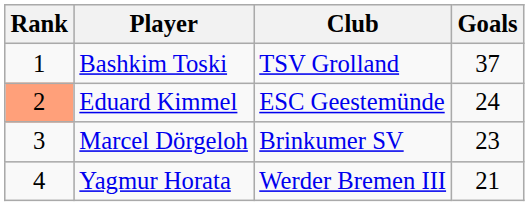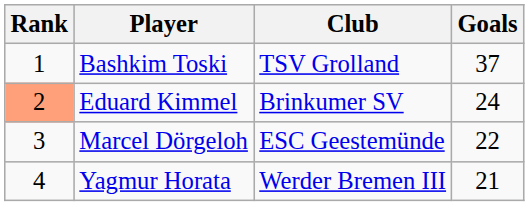Eduard Kimmel | Club: ESC Geestemünde -> Brinkumer SV
Marcel Dörgeloh | Club: Brinkumer SV -> ESC Geestemünde
Marcel Dörgeloh | Goals: 23 -> 22
